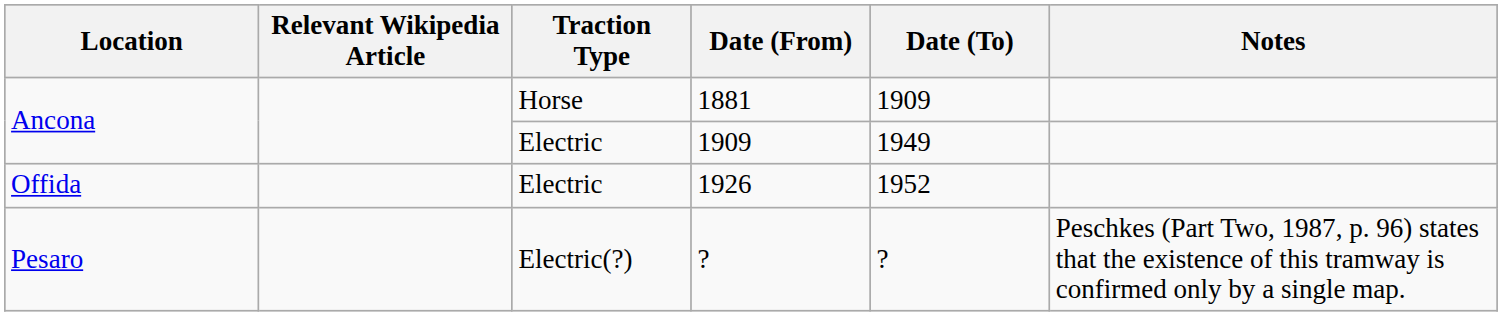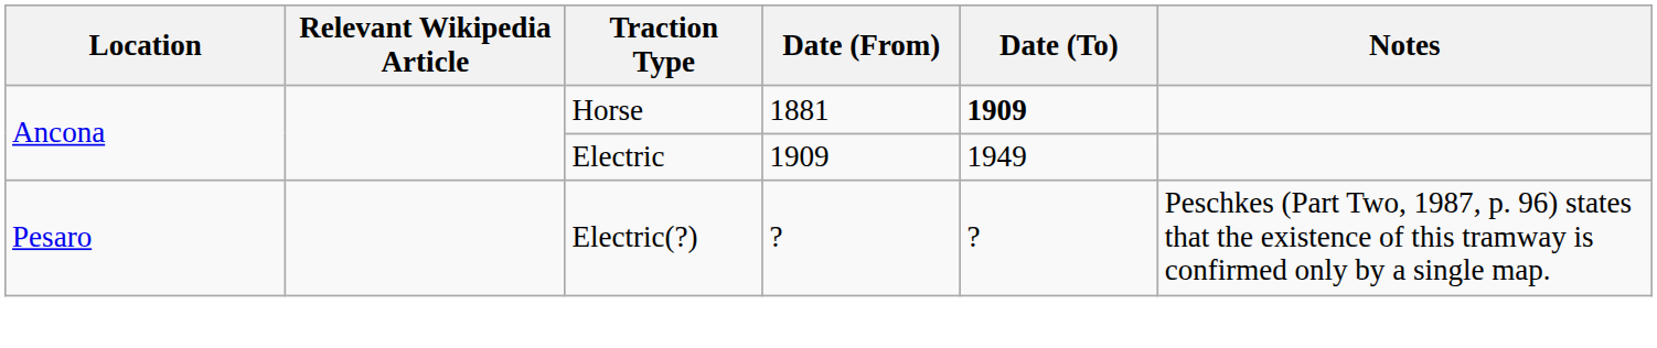1881 | Date (To): normal -> bold
- row: Offida | Electric | 1926 | 1952
